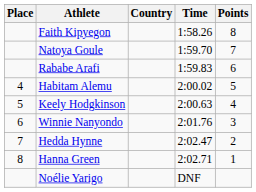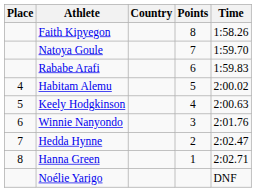columns swapped: Time <-> Points
